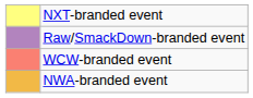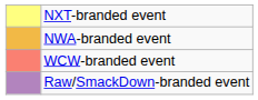rows swapped: NWA-branded event <-> Raw/SmackDown-branded event
